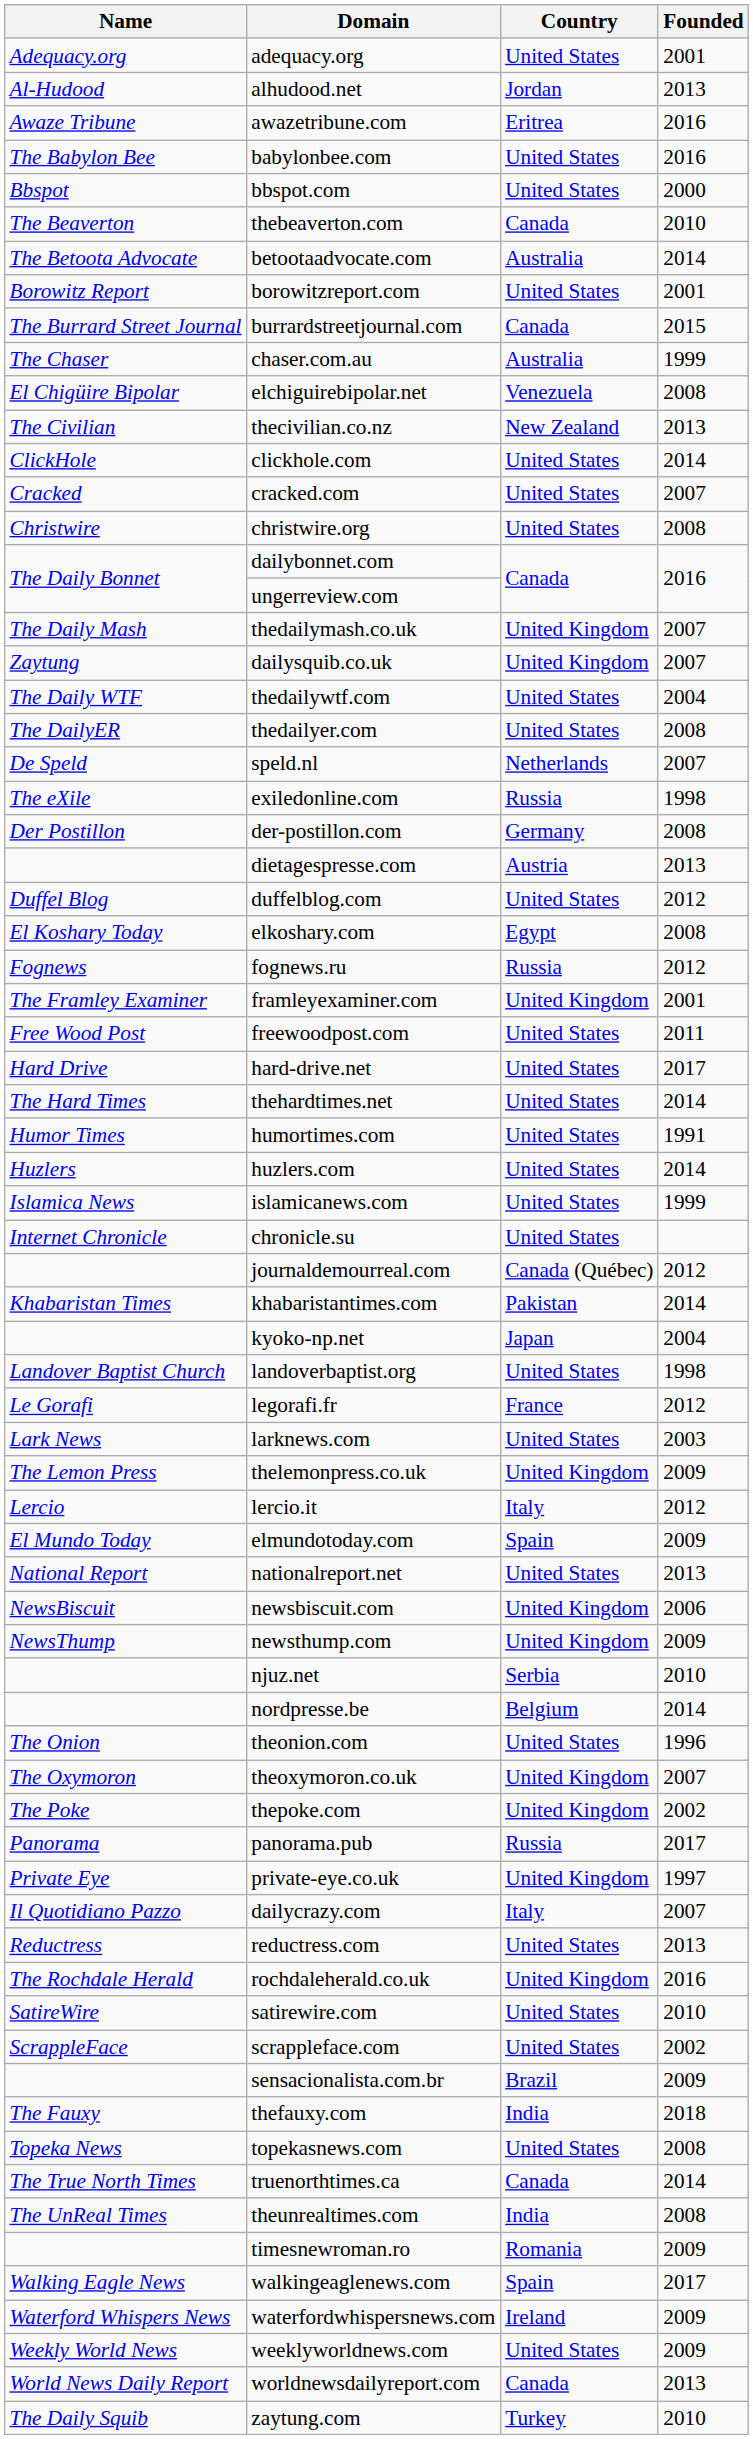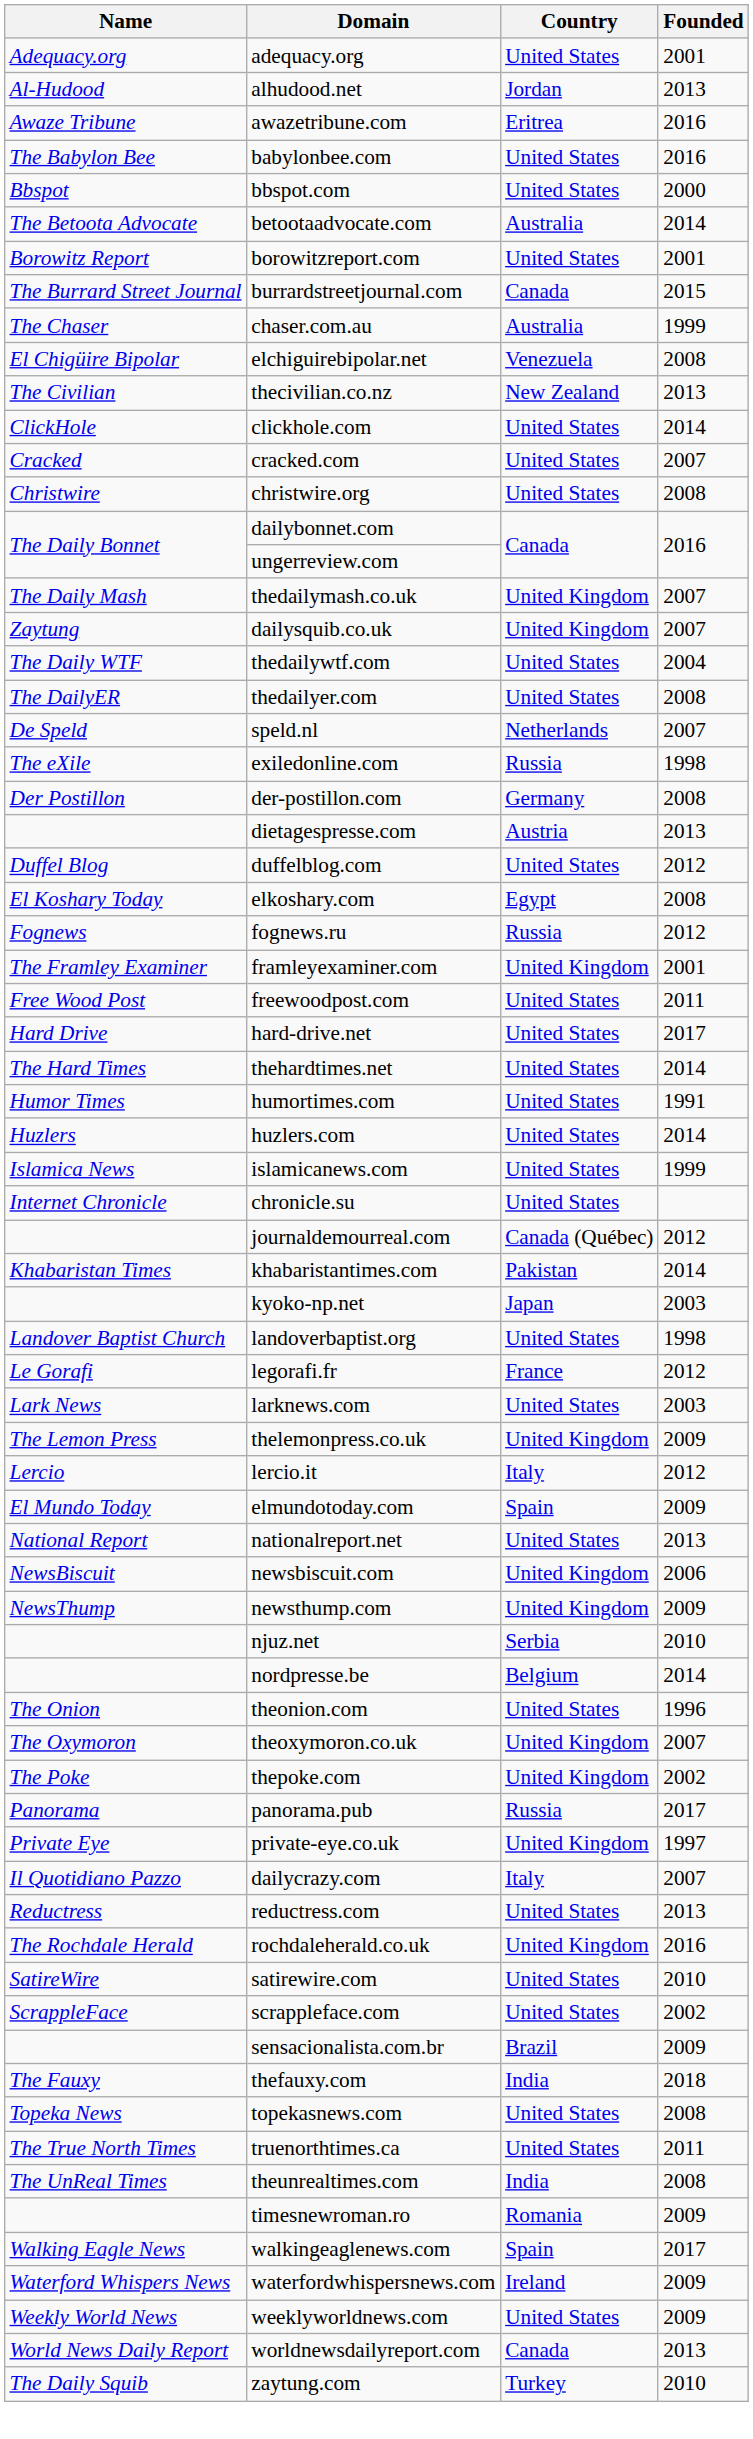- row: The Beaverton | thebeaverton.com | Canada | 2010
kyoko-np.net | Founded: 2004 -> 2003
truenorthtimes.ca | Country: Canada -> United States
truenorthtimes.ca | Founded: 2014 -> 2011
